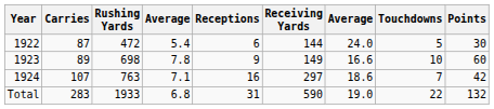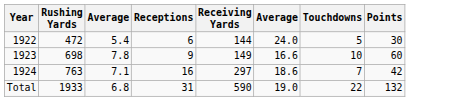- column: Carries | 87 | 89 | 107 | 283
